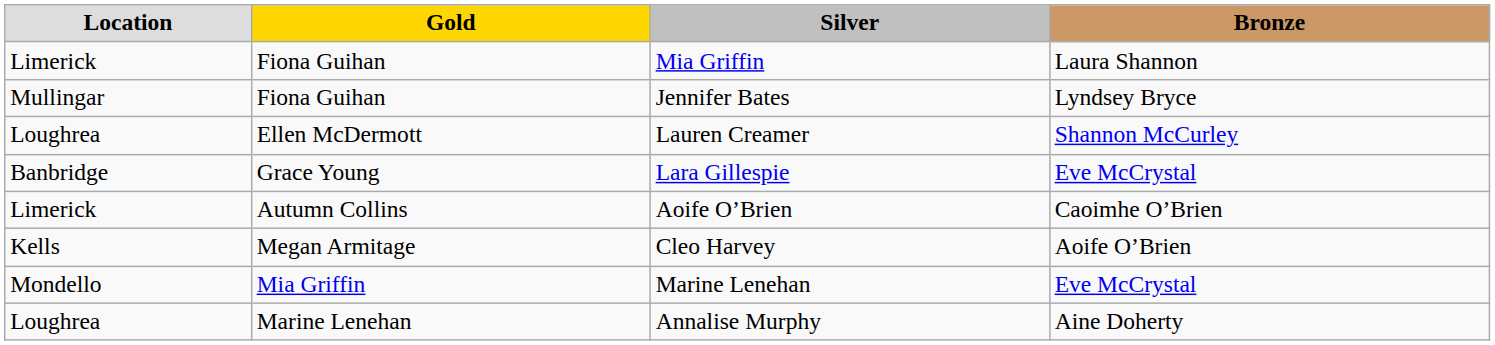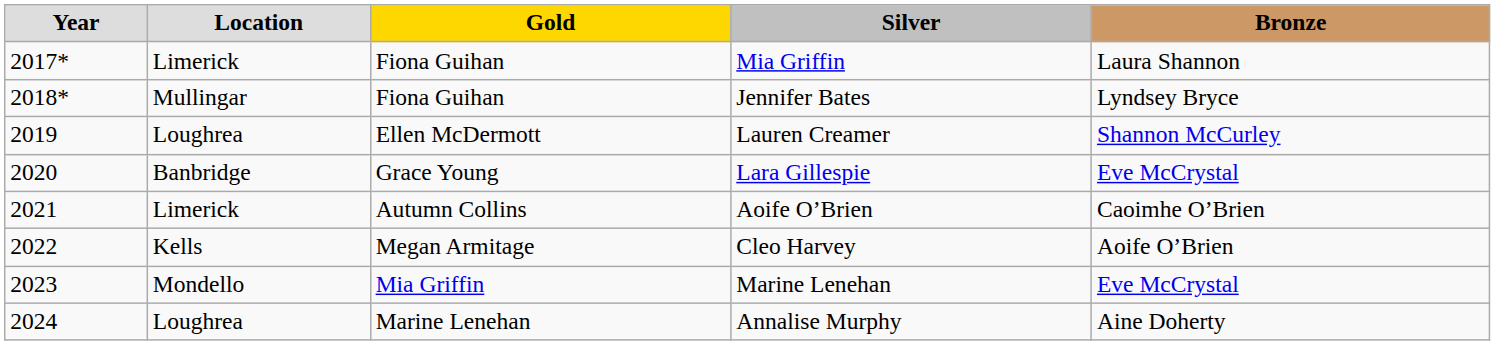+ column: Year | 2017* | 2018* | 2019 | 2020 | 2021 | 2022 | 2023 | 2024
